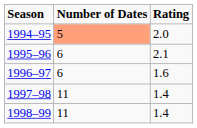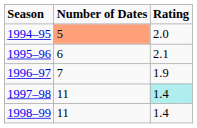1996–97 | Number of Dates: 6 -> 7
1996–97 | Rating: 1.6 -> 1.9
1997–98 | Rating: no background -> paleturquoise background
